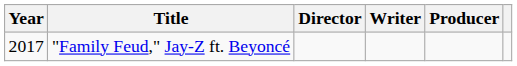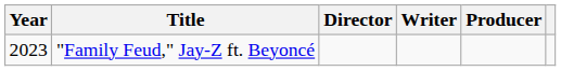"Family Feud," Jay-Z ft. Beyoncé | Year: 2017 -> 2023
